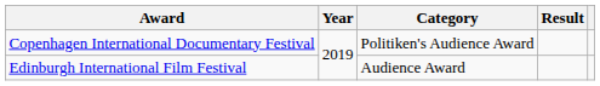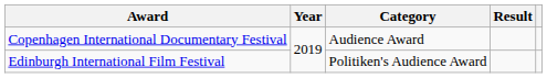Copenhagen International Documentary Festival | Category: Politiken's Audience Award -> Audience Award
Edinburgh International Film Festival | Category: Audience Award -> Politiken's Audience Award
